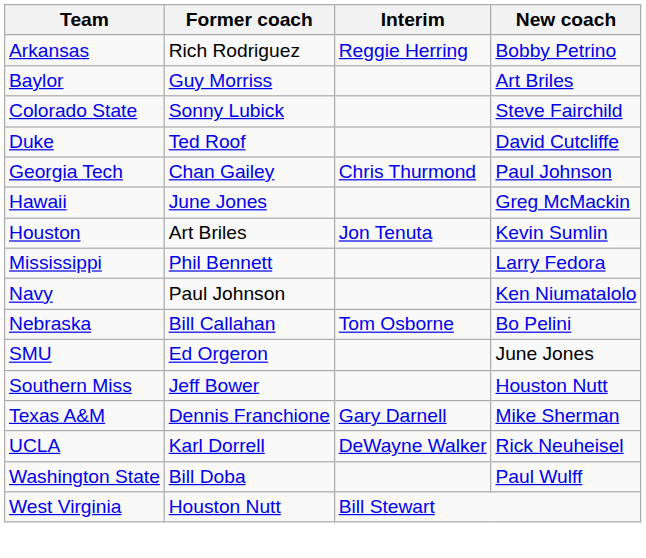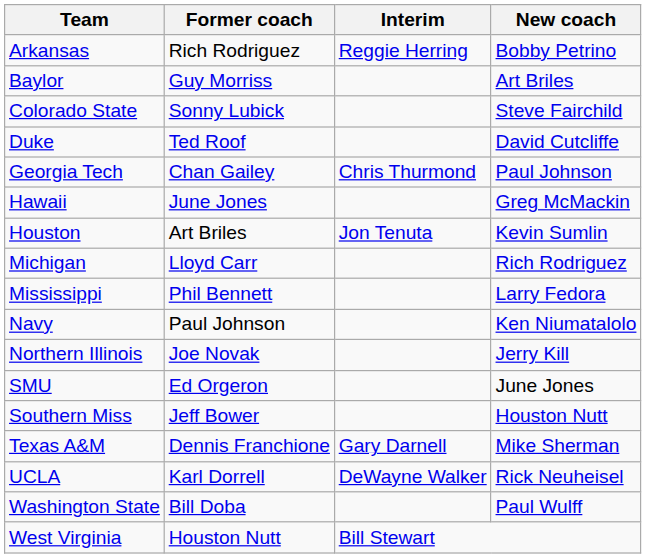+ row: Michigan | Lloyd Carr | Rich Rodriguez
- row: Nebraska | Bill Callahan | Tom Osborne | Bo Pelini
+ row: Northern Illinois | Joe Novak | Jerry Kill
